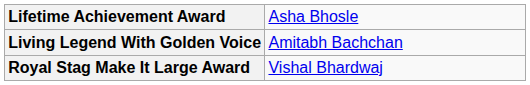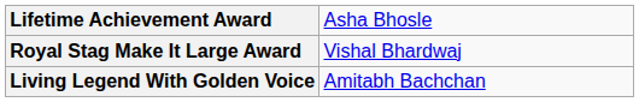rows swapped: Royal Stag Make It Large Award <-> Living Legend With Golden Voice
